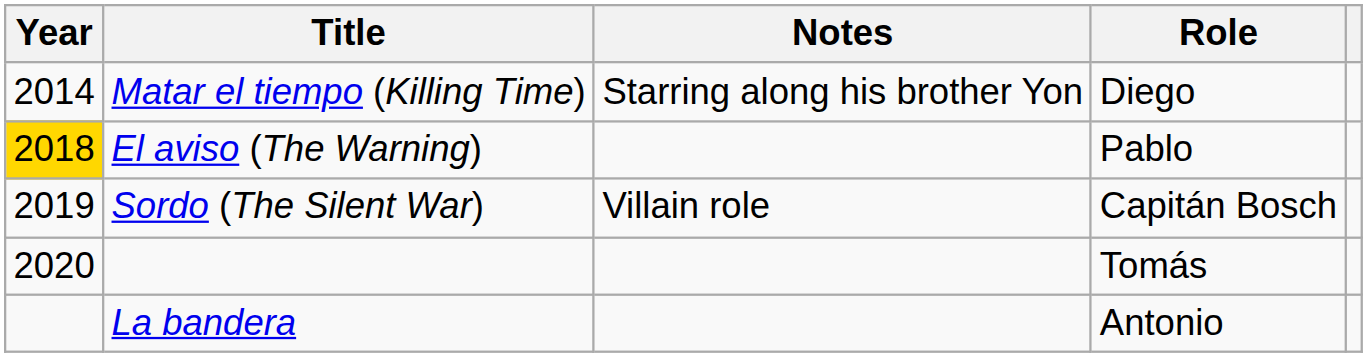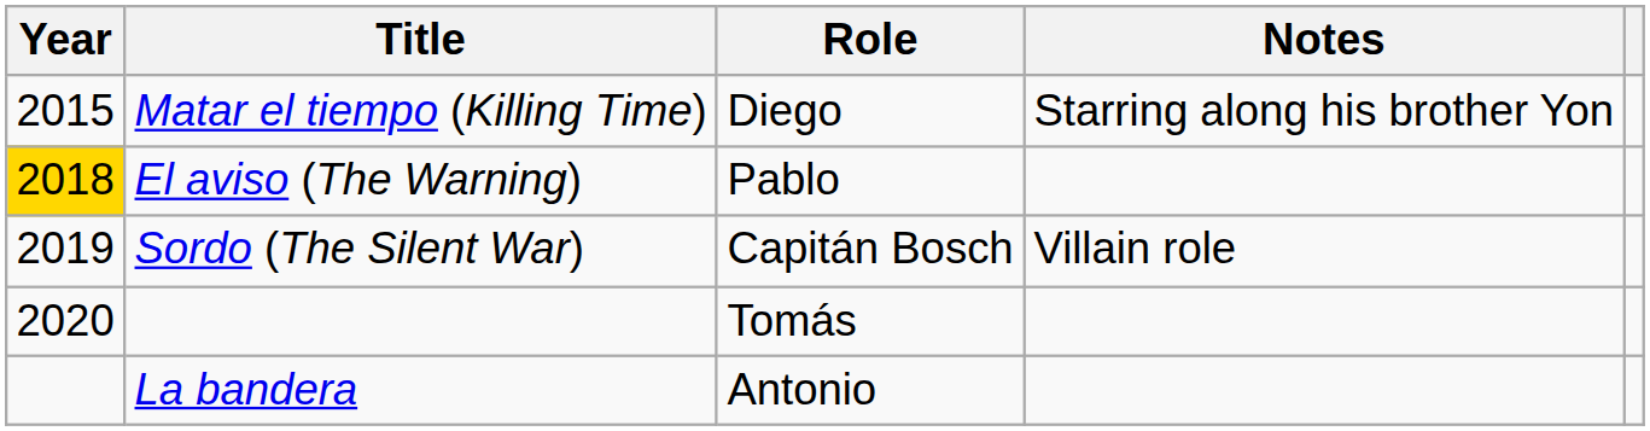columns swapped: Role <-> Notes
Matar el tiempo (Killing Time) | Year: 2014 -> 2015
